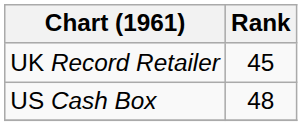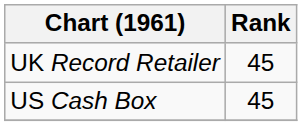US Cash Box | Rank: 48 -> 45
